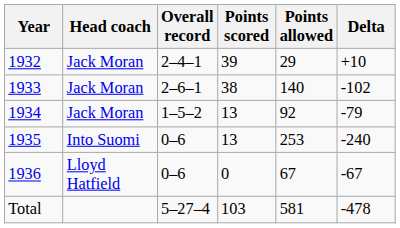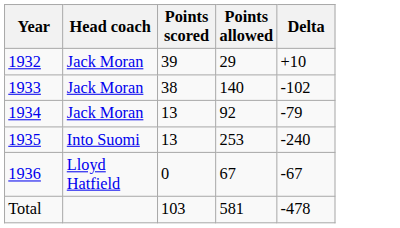- column: Overall record | 2–4–1 | 2–6–1 | 1–5–2 | 0–6 | 0–6 | 5–27–4
